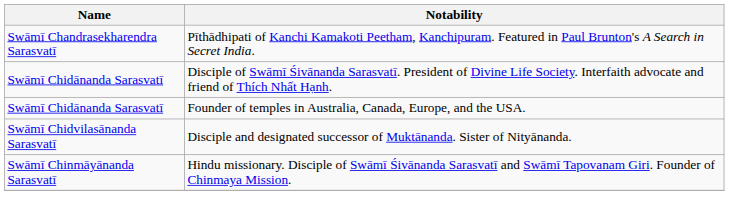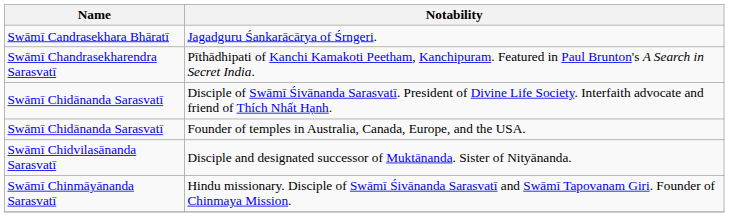+ row: Swāmī Candrasekhara Bhāratī | Jagadguru Śankarācārya of Śrngeri.
